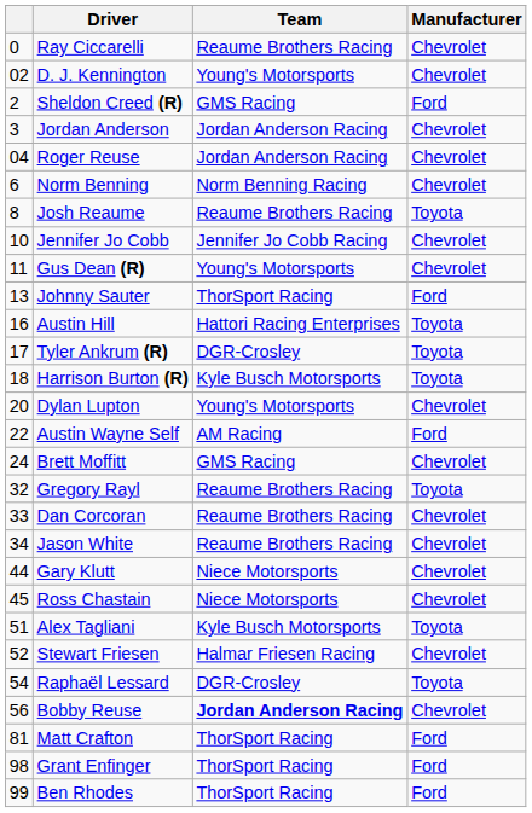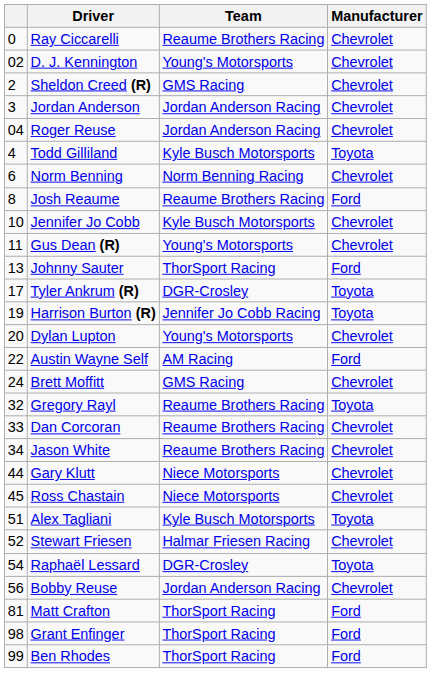Sheldon Creed (R) | Manufacturer: Ford -> Chevrolet
+ row: 4 | Todd Gilliland | Kyle Busch Motorsports | Toyota
Josh Reaume | Manufacturer: Toyota -> Ford
Jennifer Jo Cobb | Team: Jennifer Jo Cobb Racing -> Kyle Busch Motorsports
- row: 16 | Austin Hill | Hattori Racing Enterprises | Toyota
Harrison Burton (R) | column 1: 18 -> 19
Harrison Burton (R) | Team: Kyle Busch Motorsports -> Jennifer Jo Cobb Racing
Bobby Reuse | Team: bold -> normal
